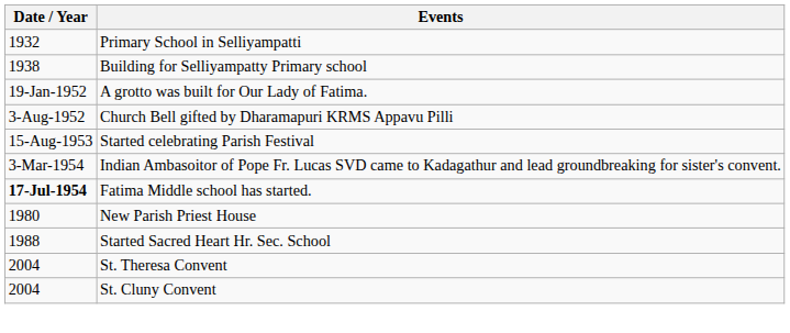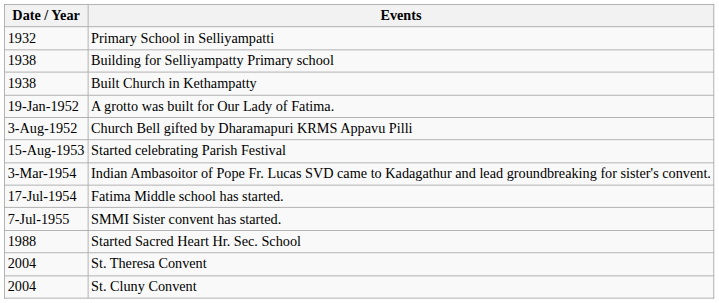+ row: 1938 | Built Church in Kethampatty
Fatima Middle school has started. | Date / Year: bold -> normal
+ row: 7-Jul-1955 | SMMI Sister convent has started.
- row: 1980 | New Parish Priest House
